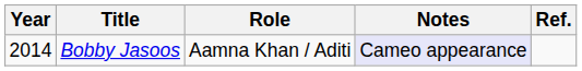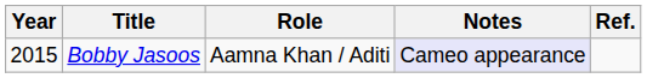Bobby Jasoos | Year: 2014 -> 2015
